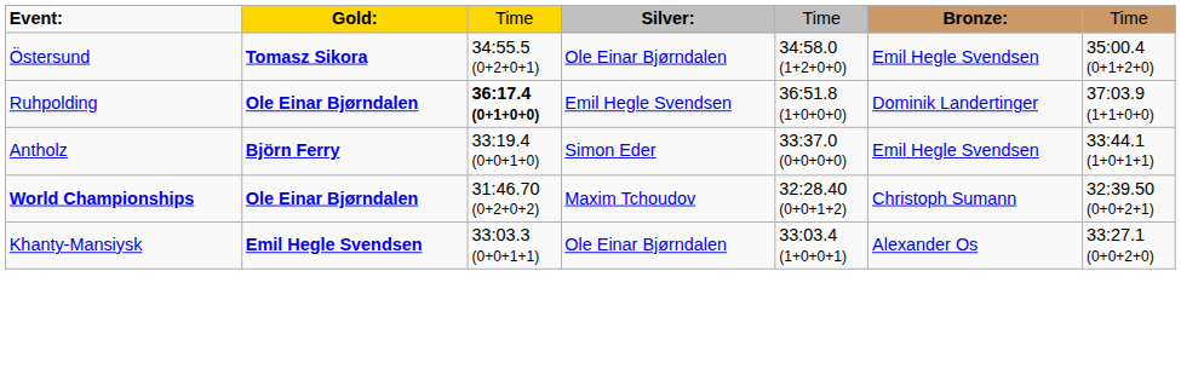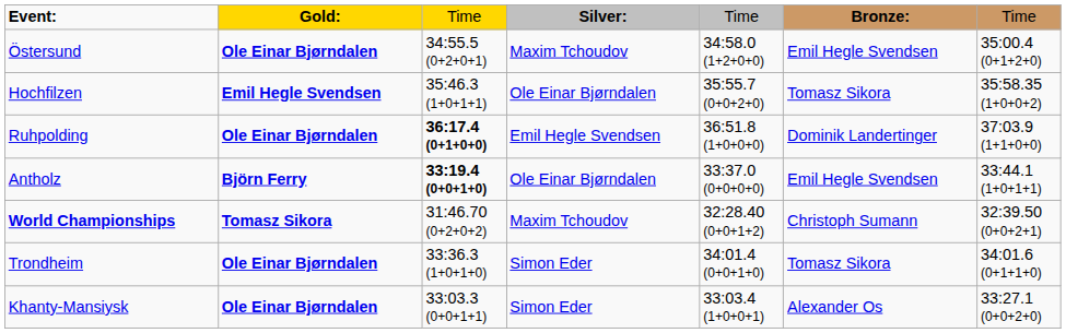Östersund | column 2: Tomasz Sikora -> Ole Einar Bjørndalen
Östersund | column 4: Ole Einar Bjørndalen -> Maxim Tchoudov
+ row: Hochfilzen | Emil Hegle Svendsen | 35:46.3 (1+0+1+1) | Ole Einar Bjørndalen | 35:55.7 (0+0+2+0) | Tomasz Sikora | 35:58.35 (1+0+0+2)
Antholz | column 3: normal -> bold
Antholz | column 4: Simon Eder -> Ole Einar Bjørndalen
World Championships | column 2: Ole Einar Bjørndalen -> Tomasz Sikora
+ row: Trondheim | Ole Einar Bjørndalen | 33:36.3 (1+0+1+0) | Simon Eder | 34:01.4 (0+0+1+0) | Tomasz Sikora | 34:01.6 (0+1+1+0)
Khanty-Mansiysk | column 2: Emil Hegle Svendsen -> Ole Einar Bjørndalen
Khanty-Mansiysk | column 4: Ole Einar Bjørndalen -> Simon Eder
